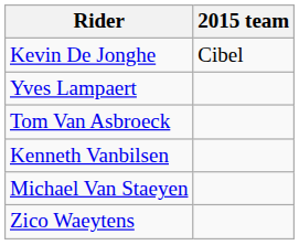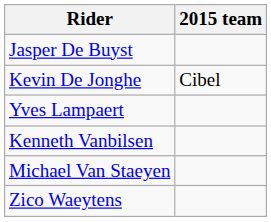+ row: Jasper De Buyst
- row: Tom Van Asbroeck
